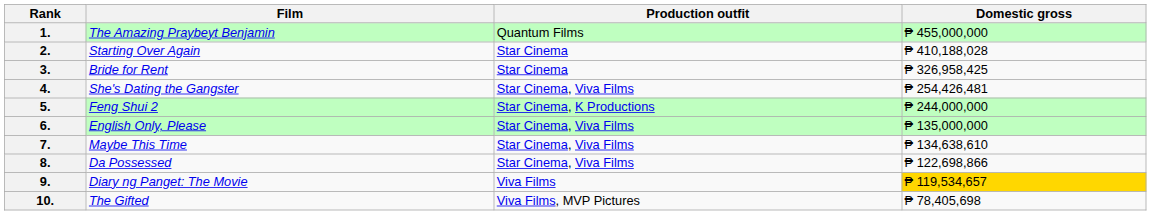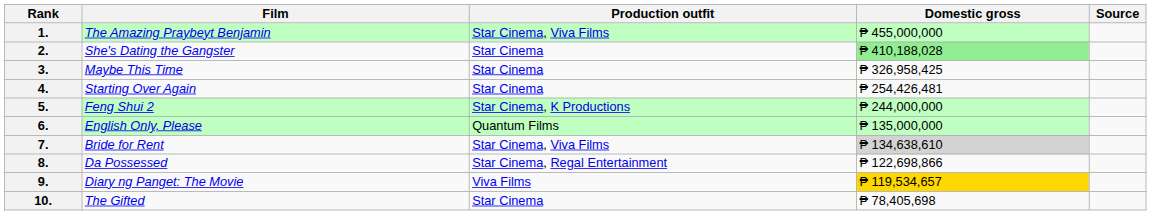+ column: Source
1. | Production outfit: Quantum Films -> Star Cinema, Viva Films
2. | Film: Starting Over Again -> She's Dating the Gangster
2. | Domestic gross: no background -> lightgreen background
3. | Film: Bride for Rent -> Maybe This Time
4. | Film: She's Dating the Gangster -> Starting Over Again
4. | Production outfit: Star Cinema, Viva Films -> Star Cinema
6. | Production outfit: Star Cinema, Viva Films -> Quantum Films
7. | Film: Maybe This Time -> Bride for Rent
7. | Domestic gross: no background -> lightgrey background
8. | Production outfit: Star Cinema, Viva Films -> Star Cinema, Regal Entertainment
10. | Production outfit: Viva Films, MVP Pictures -> Star Cinema
